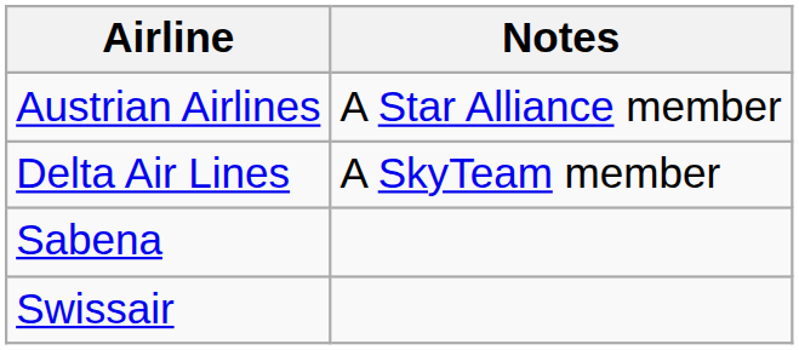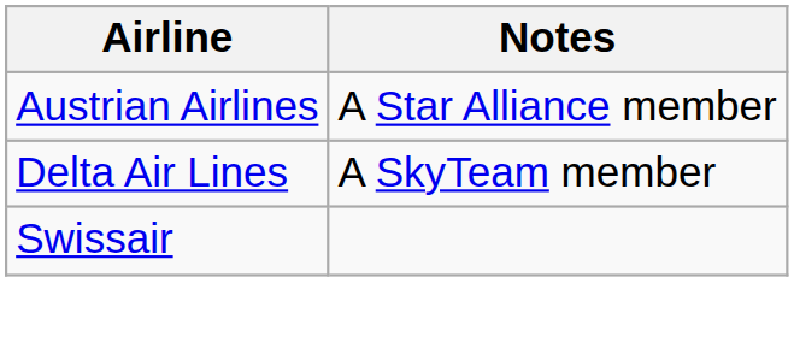- row: Sabena
